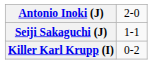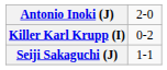rows swapped: Seiji Sakaguchi (J) <-> Killer Karl Krupp (I)
